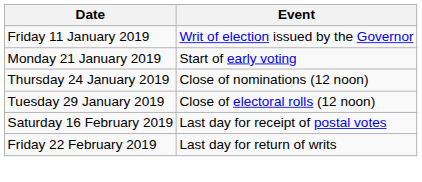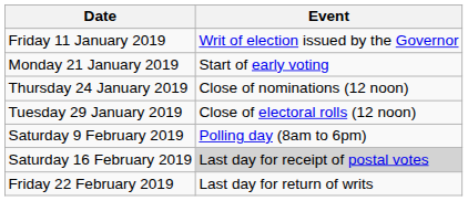+ row: Saturday 9 February 2019 | Polling day (8am to 6pm)
Saturday 16 February 2019 | Event: no background -> lightgrey background
